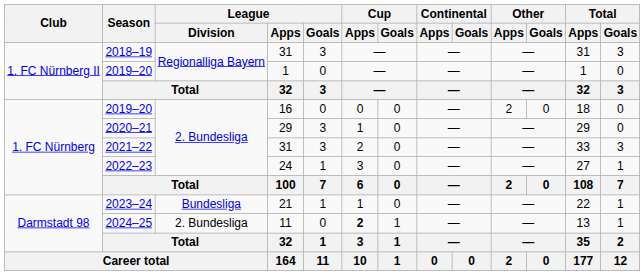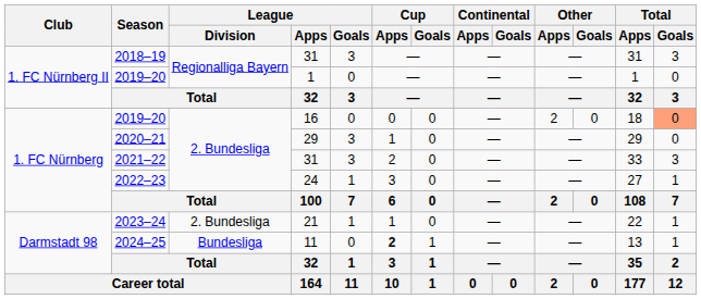2019–20 / 16 | Total / Goals: no background -> lightsalmon background
2023–24 | League / Division: Bundesliga -> 2. Bundesliga
2024–25 | League / Division: 2. Bundesliga -> Bundesliga
